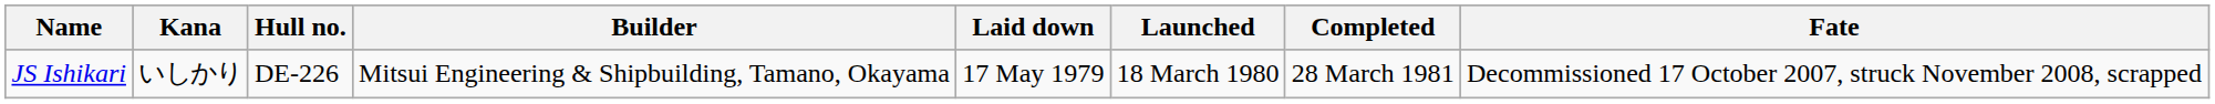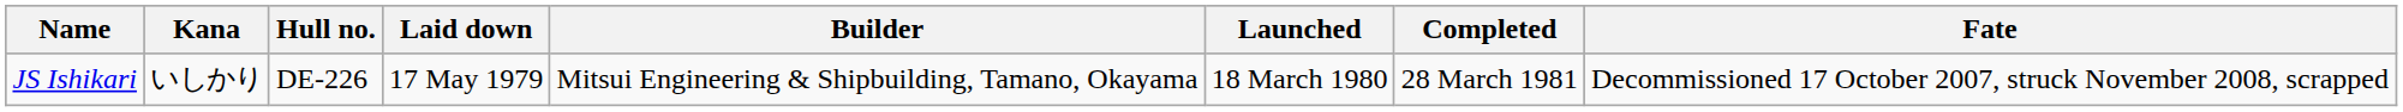columns swapped: Builder <-> Laid down
